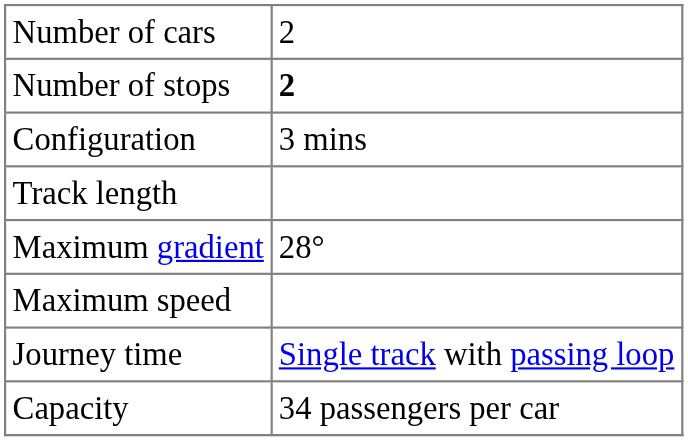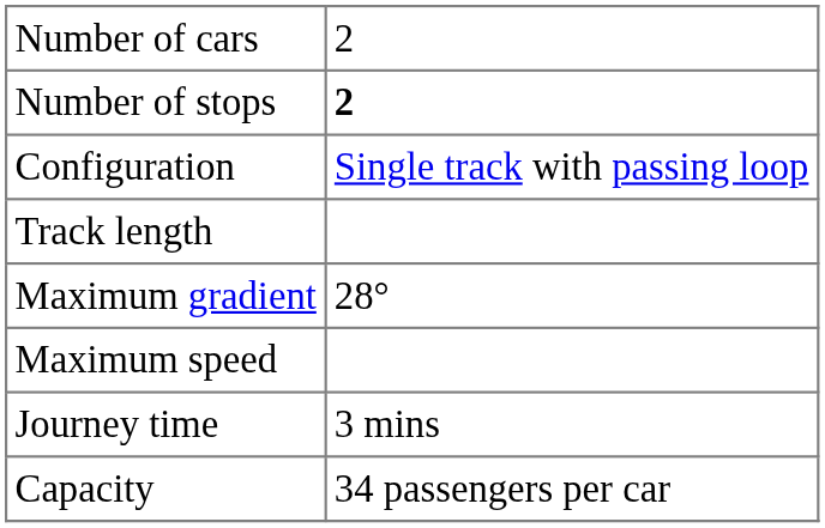Configuration | column 2: 3 mins -> Single track with passing loop
Journey time | column 2: Single track with passing loop -> 3 mins
